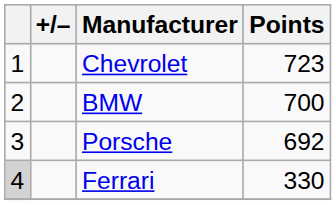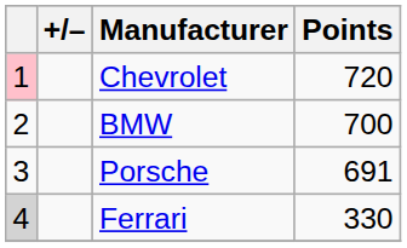Chevrolet | column 1: no background -> pink background
Chevrolet | Points: 723 -> 720
Porsche | Points: 692 -> 691
